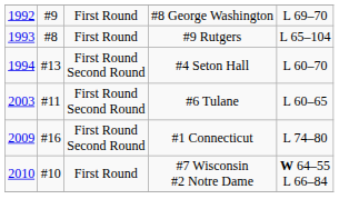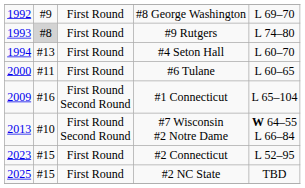#9 Rutgers | column 2: no background -> lightgrey background
#9 Rutgers | column 5: L 65–104 -> L 74–80
#4 Seton Hall | column 3: First Round Second Round -> First Round
#6 Tulane | column 1: 2003 -> 2000
#6 Tulane | column 3: First Round Second Round -> First Round
#1 Connecticut | column 5: L 74–80 -> L 65–104
#7 Wisconsin #2 Notre Dame | column 1: 2010 -> 2013
#7 Wisconsin #2 Notre Dame | column 3: First Round -> First Round Second Round
+ row: 2023 | #15 | First Round | #2 Connecticut | L 52–95
+ row: 2025 | #15 | First Round | #2 NC State | TBD
